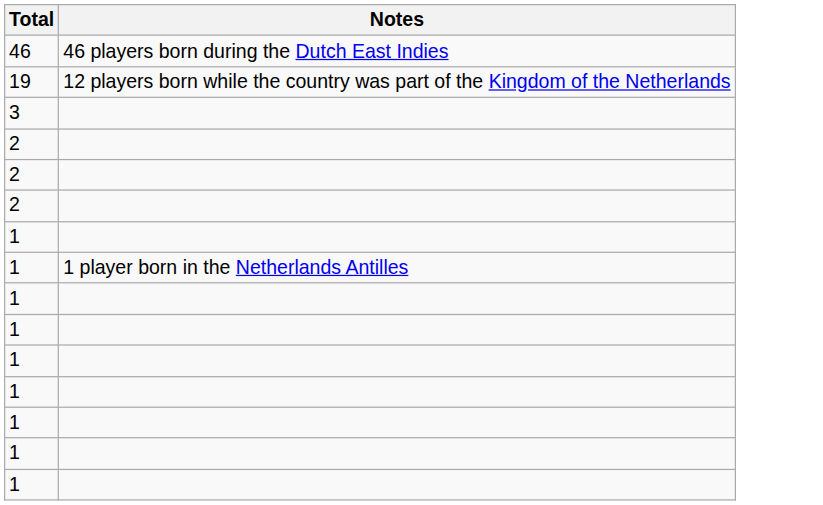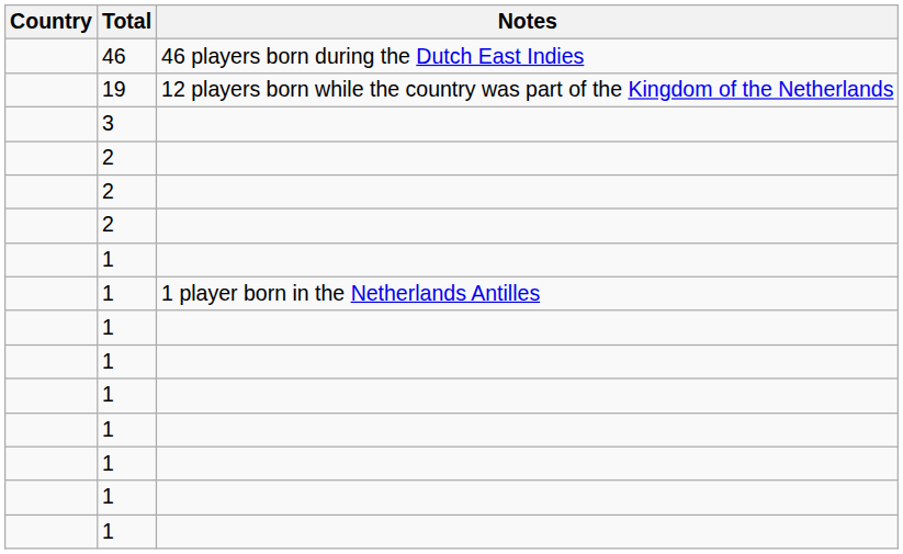+ column: Country
